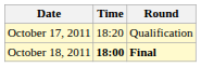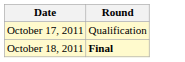- column: Time | 18:20 | 18:00
